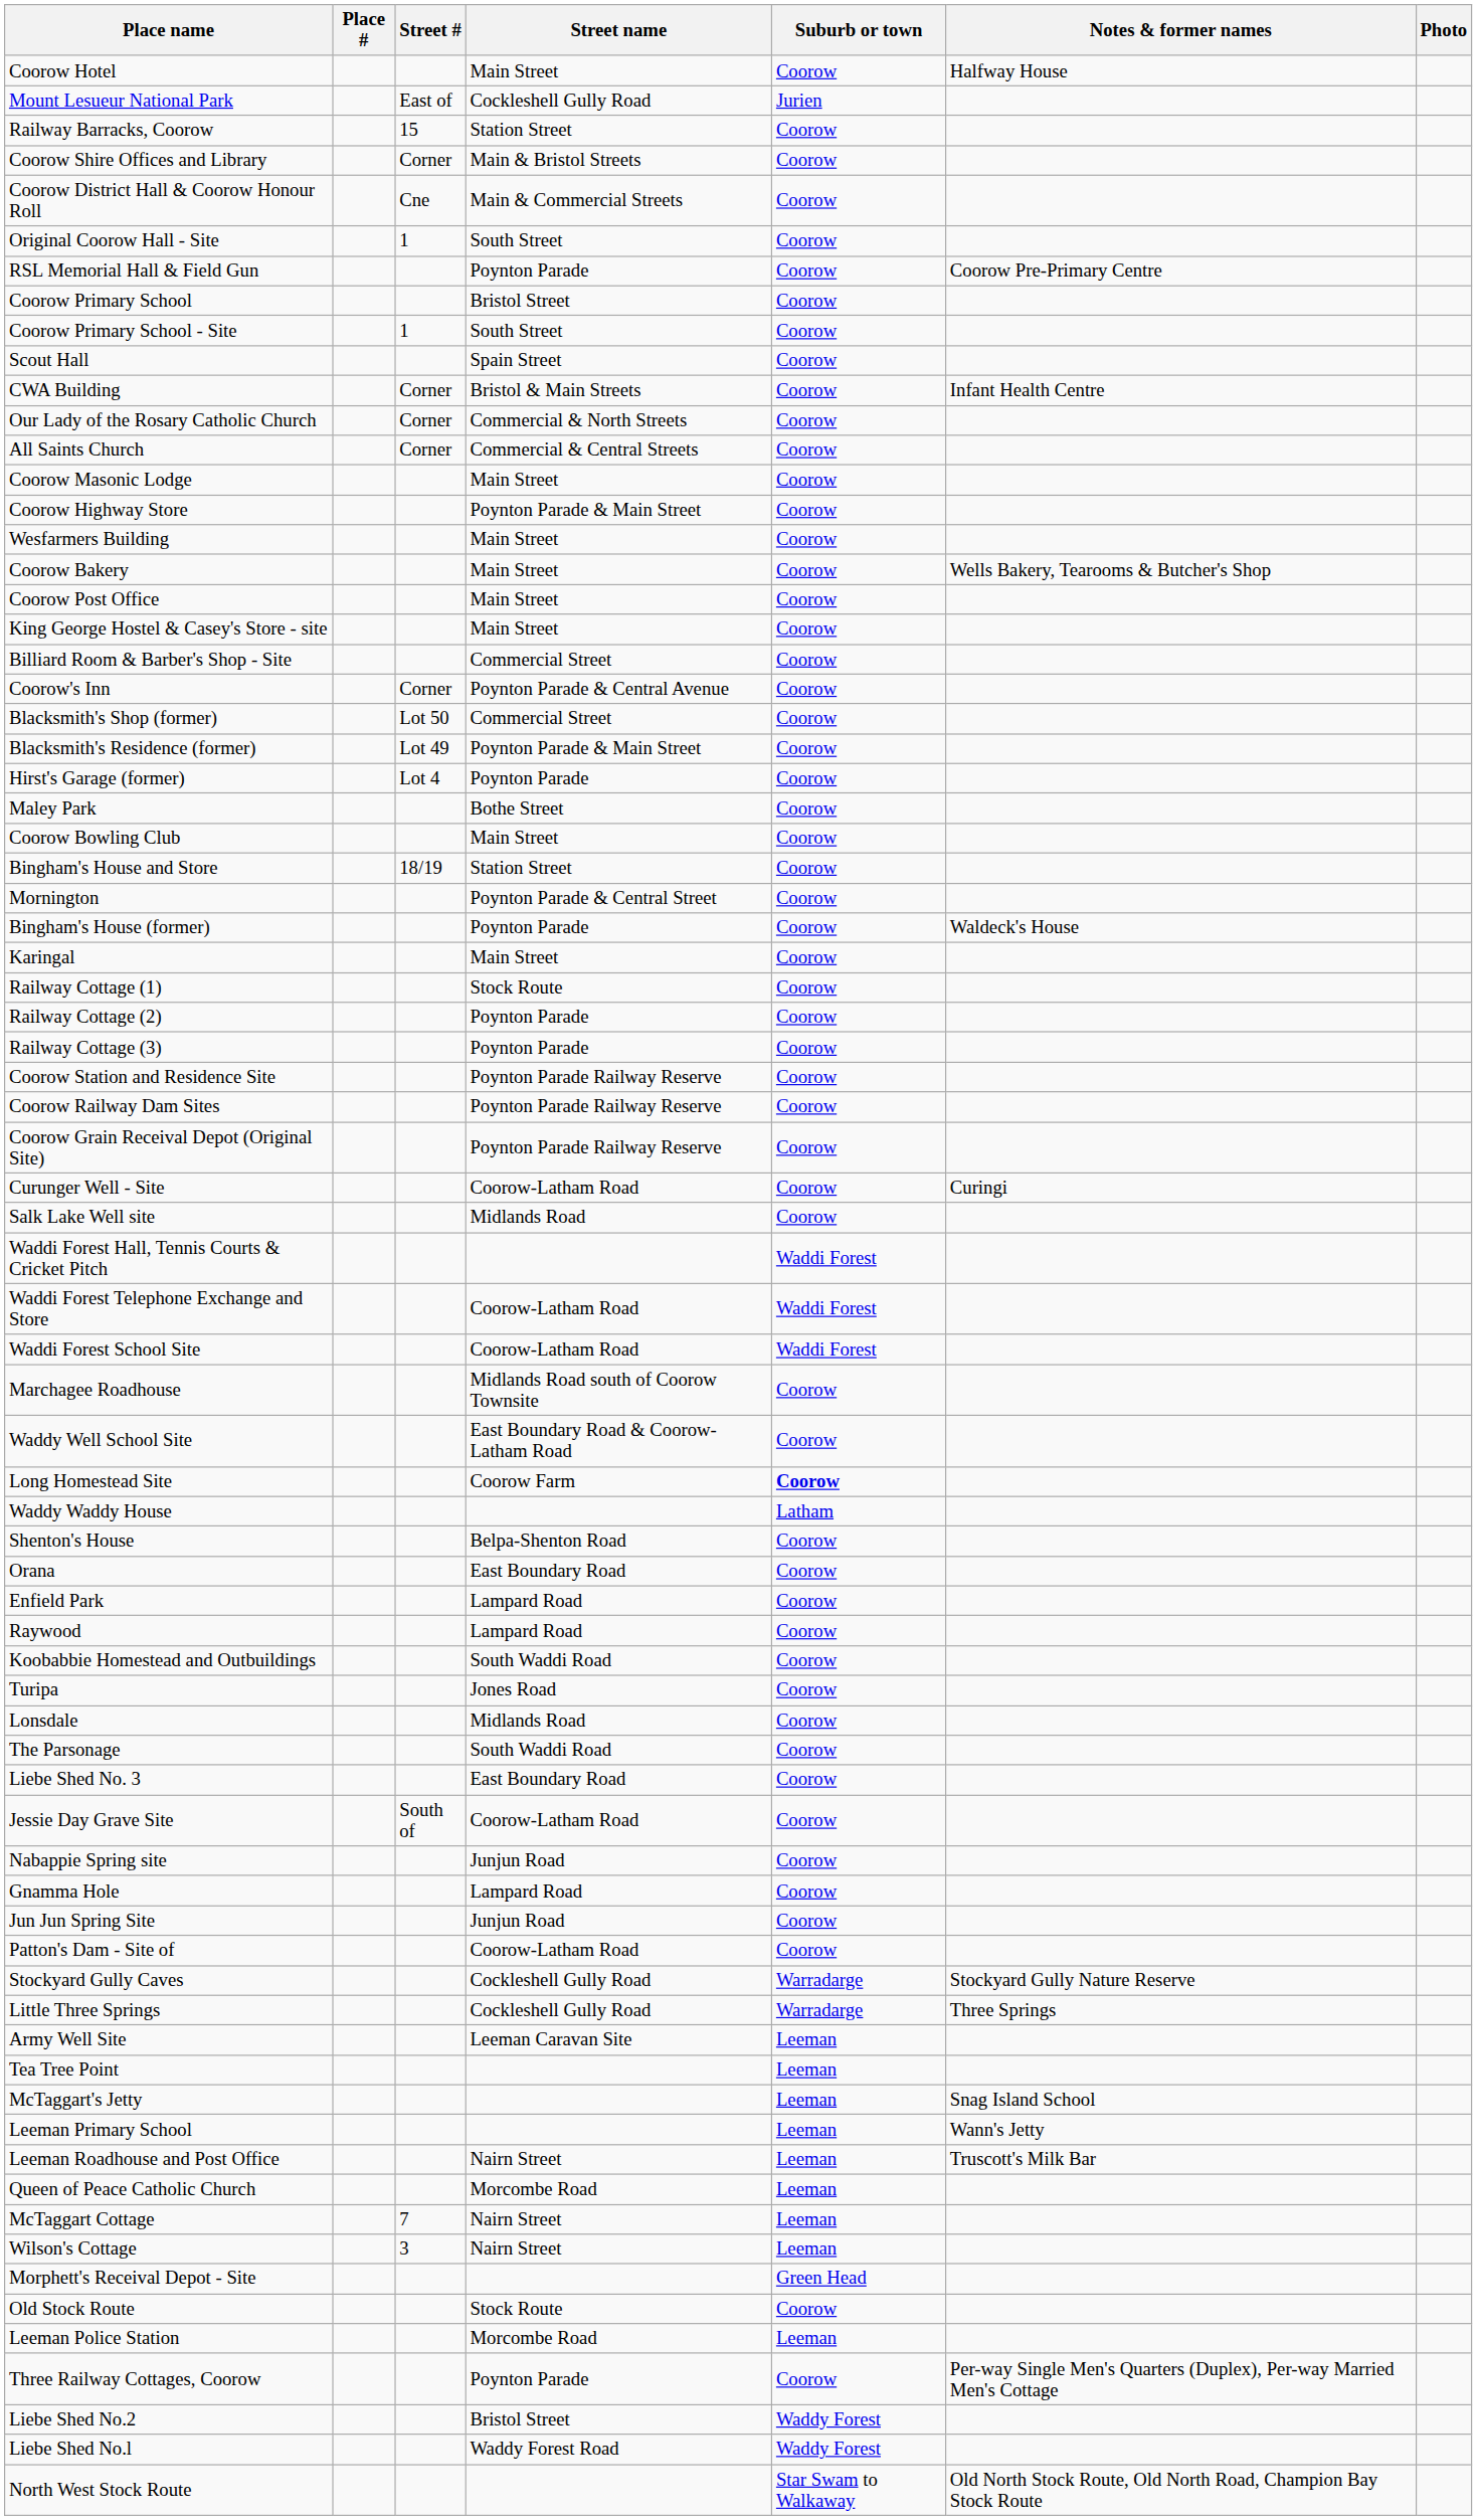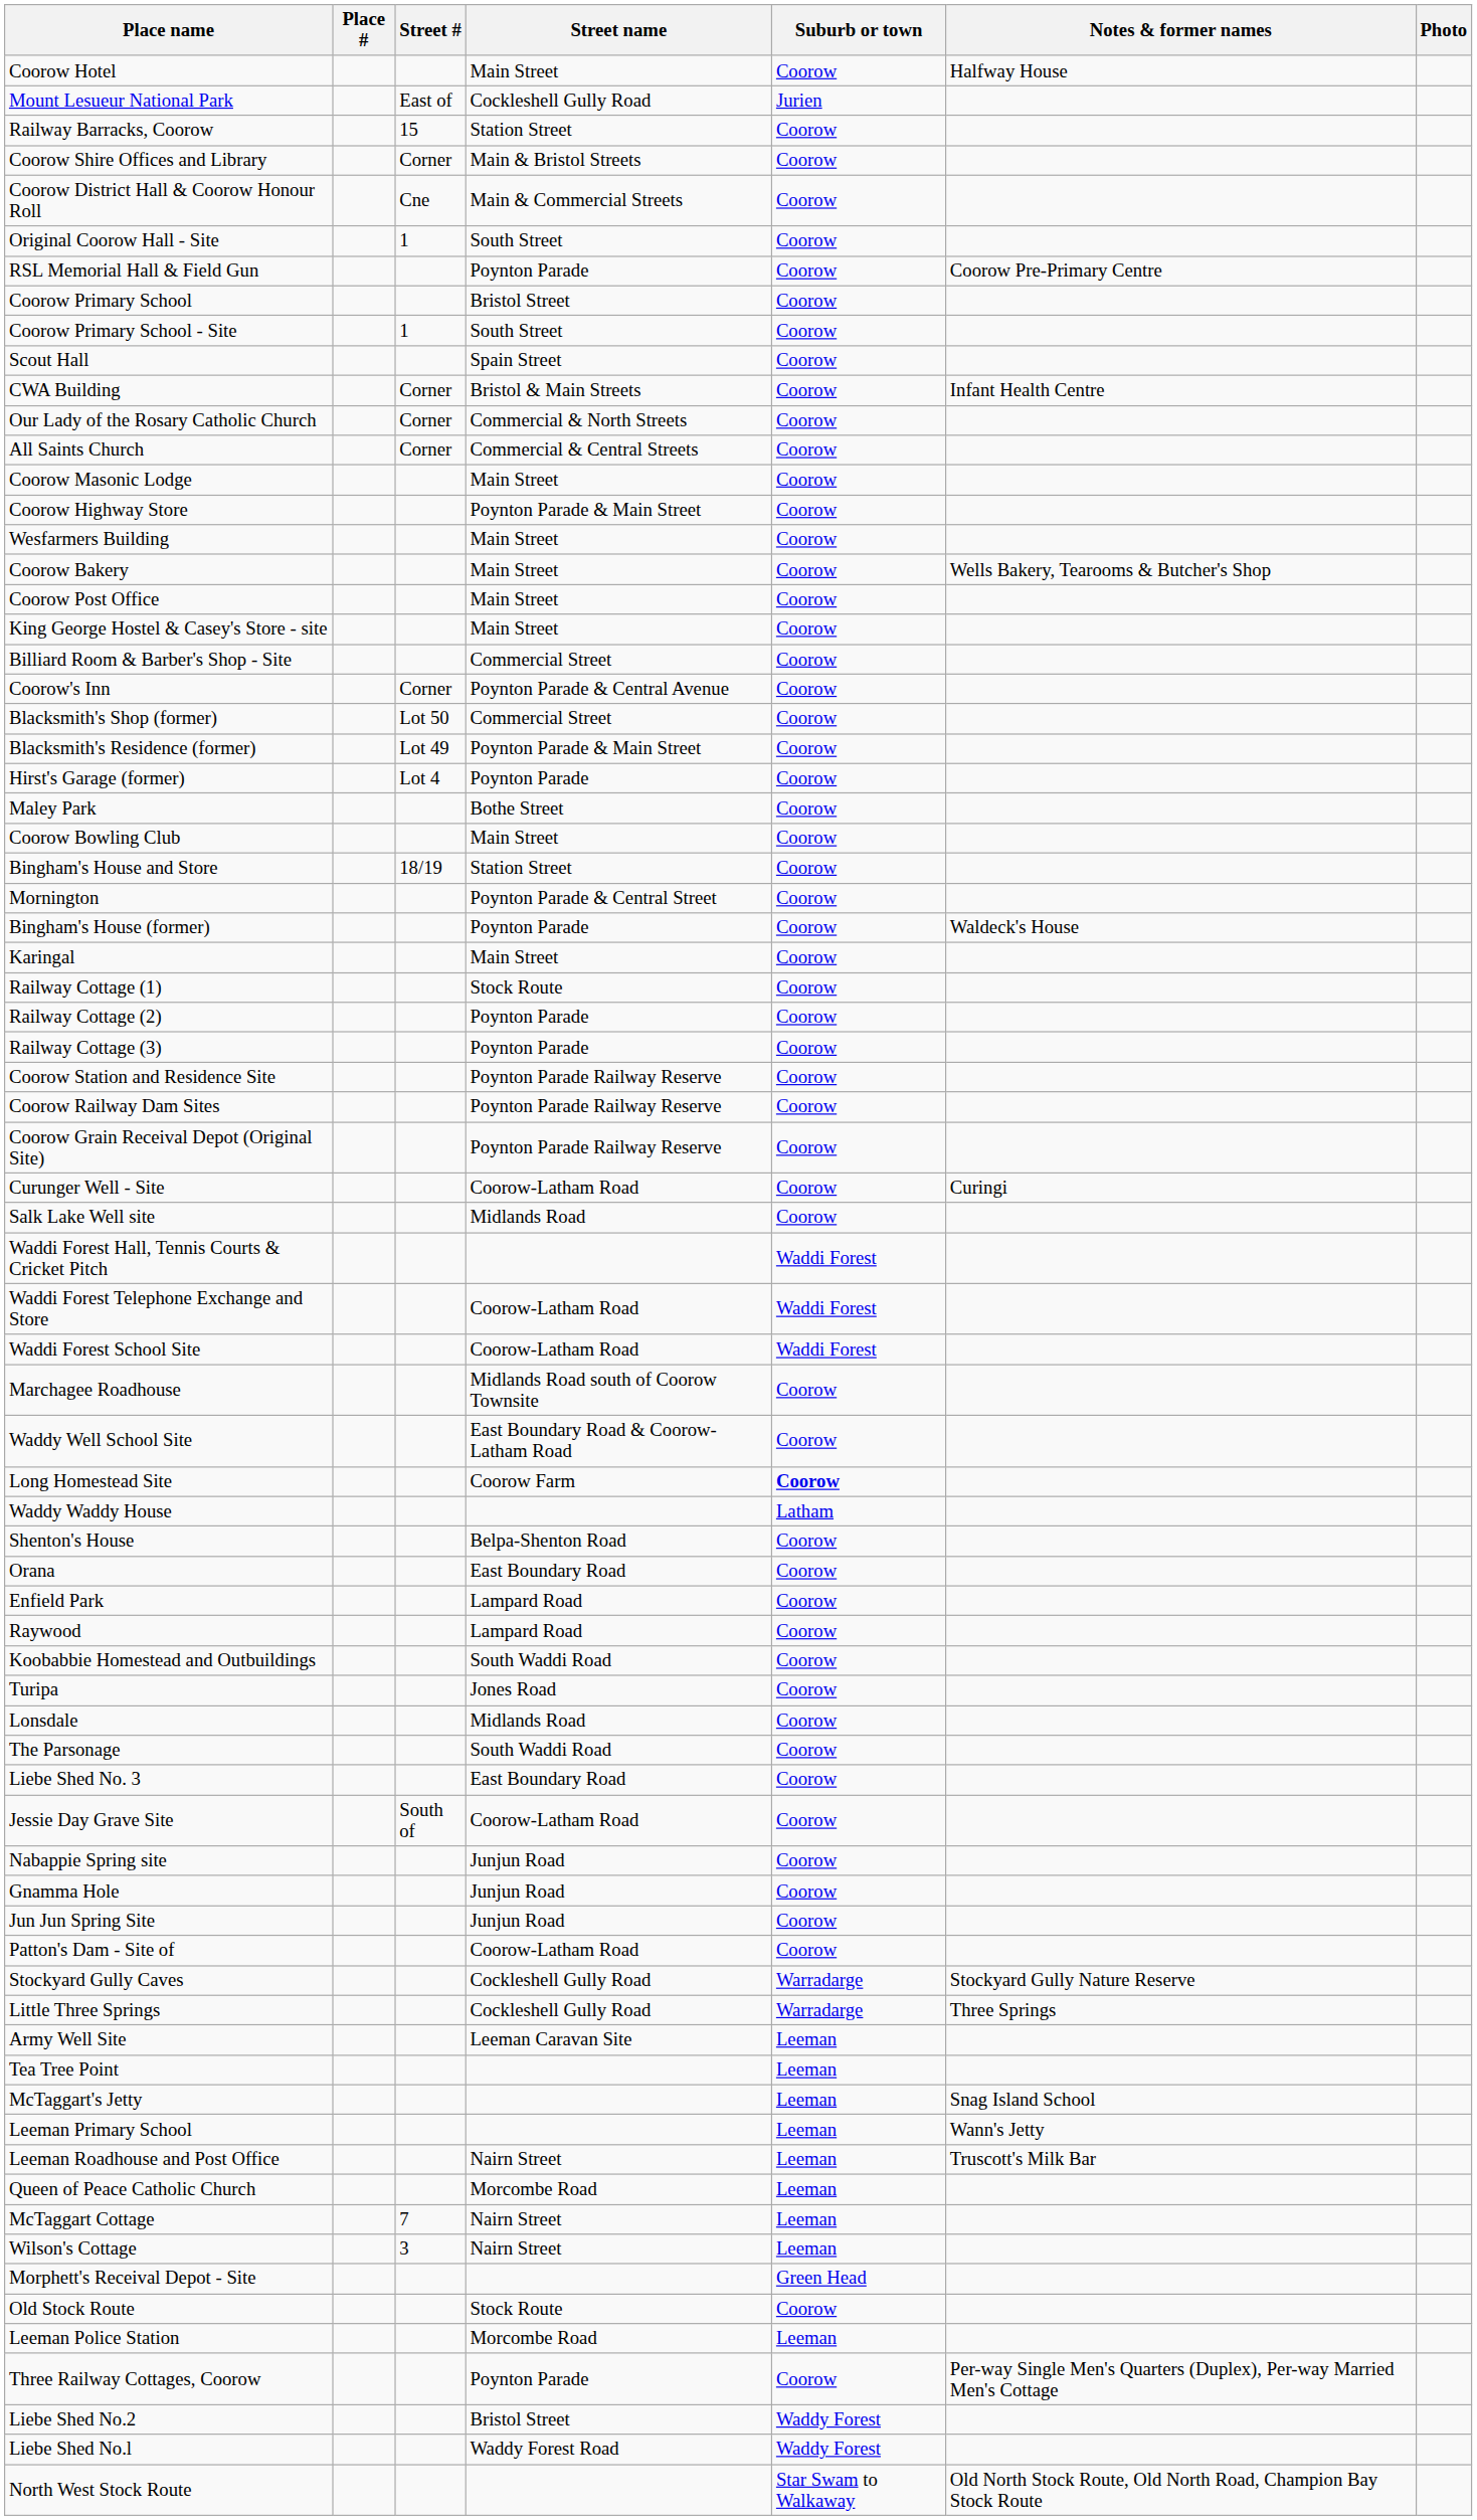Gnamma Hole | Street name: Lampard Road -> Junjun Road
